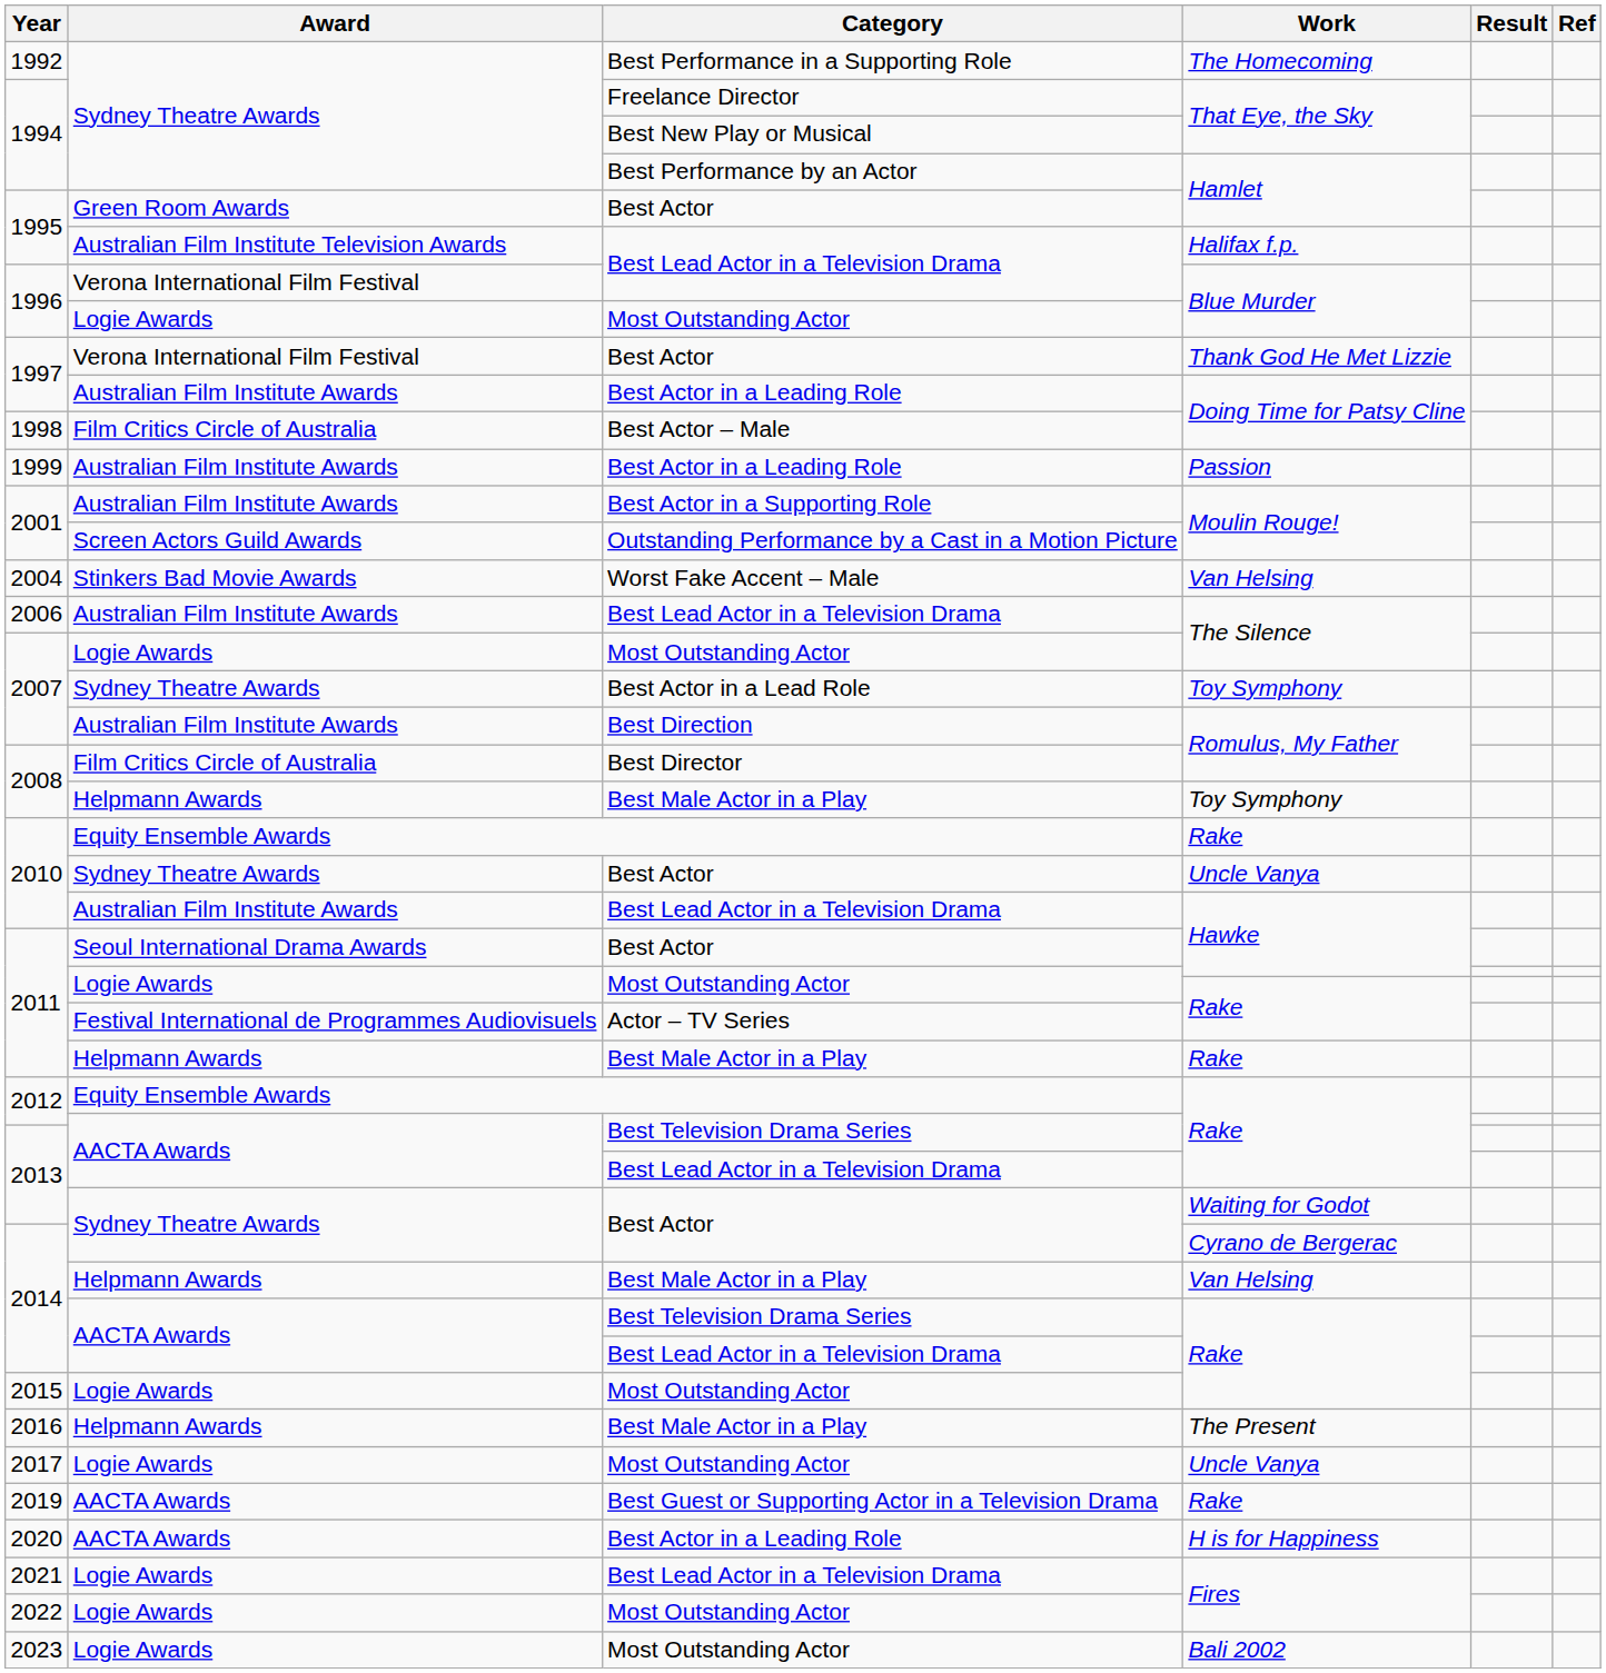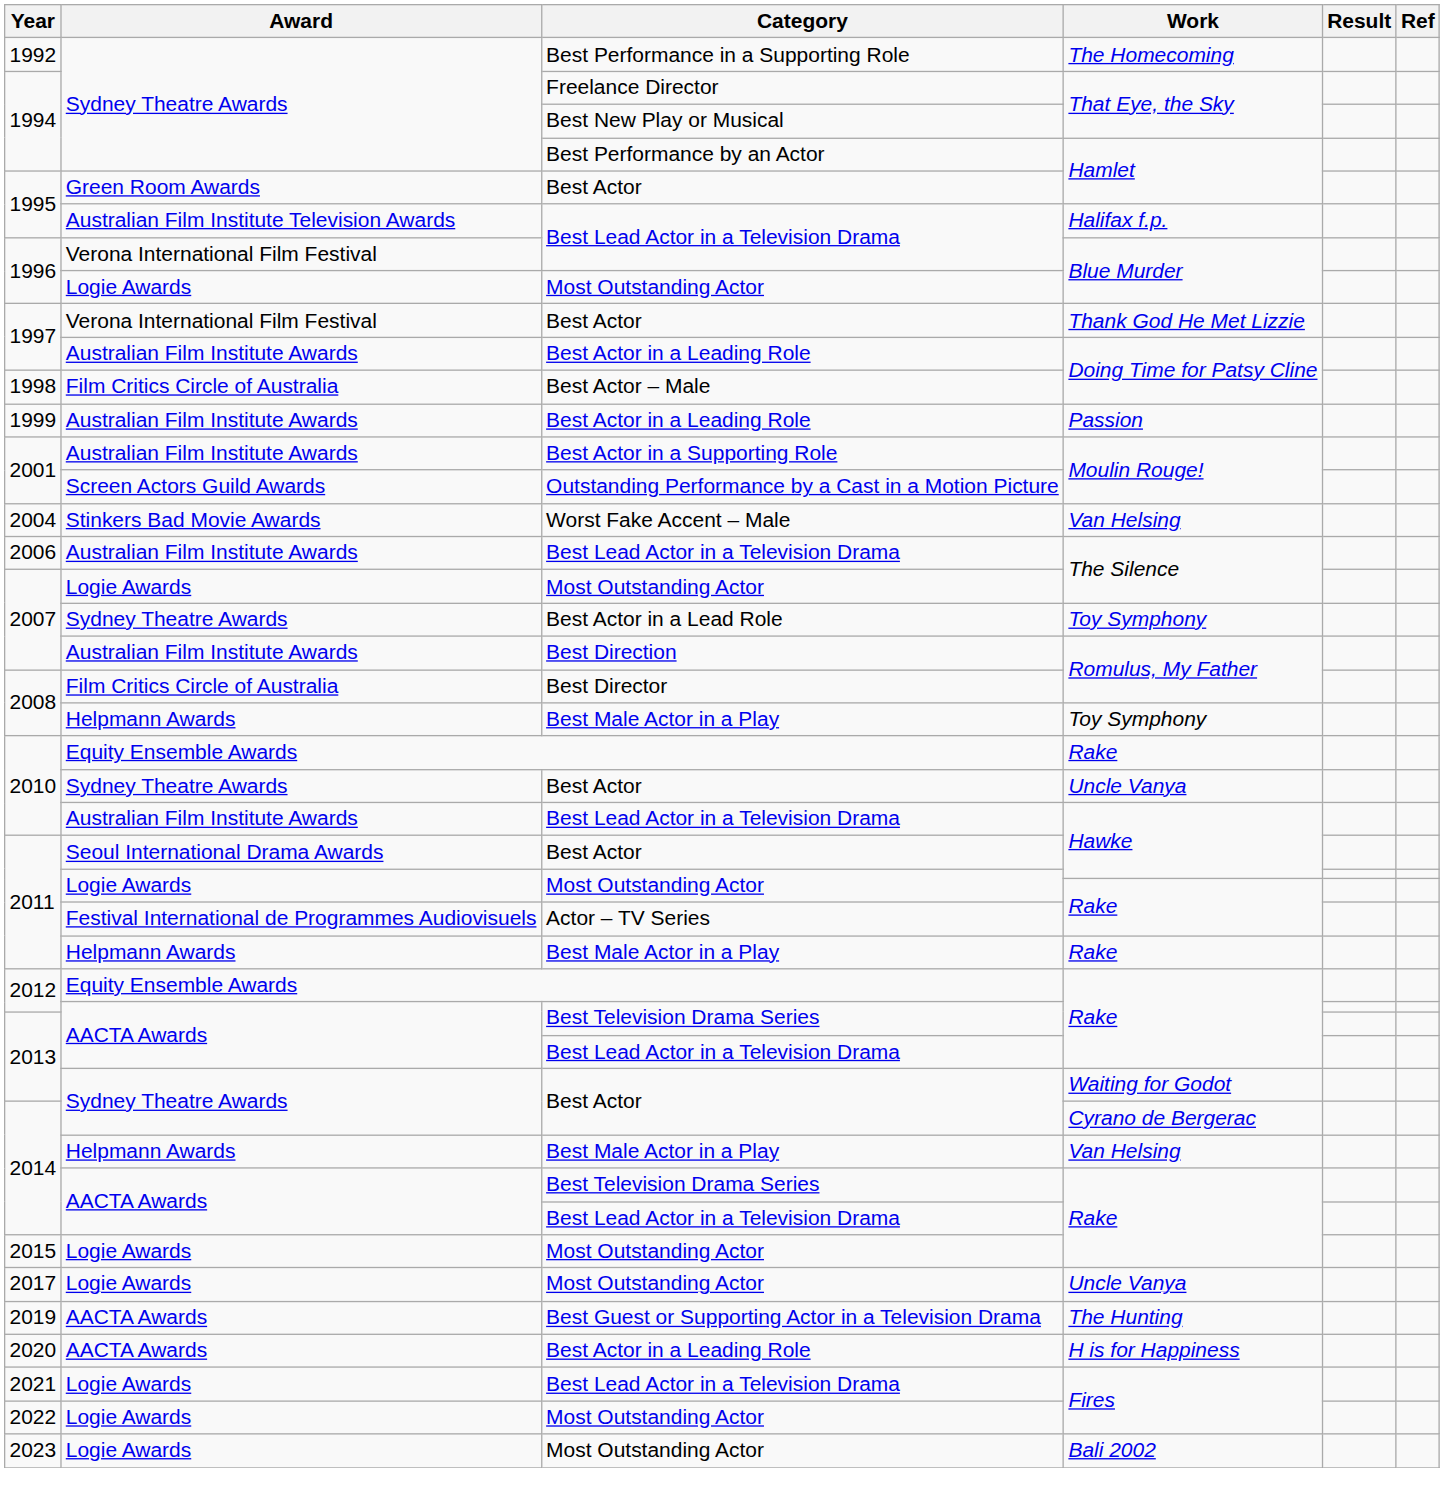- row: 2016 | Helpmann Awards | Best Male Actor in a Play | The Present
2019 | Work: Rake -> The Hunting
